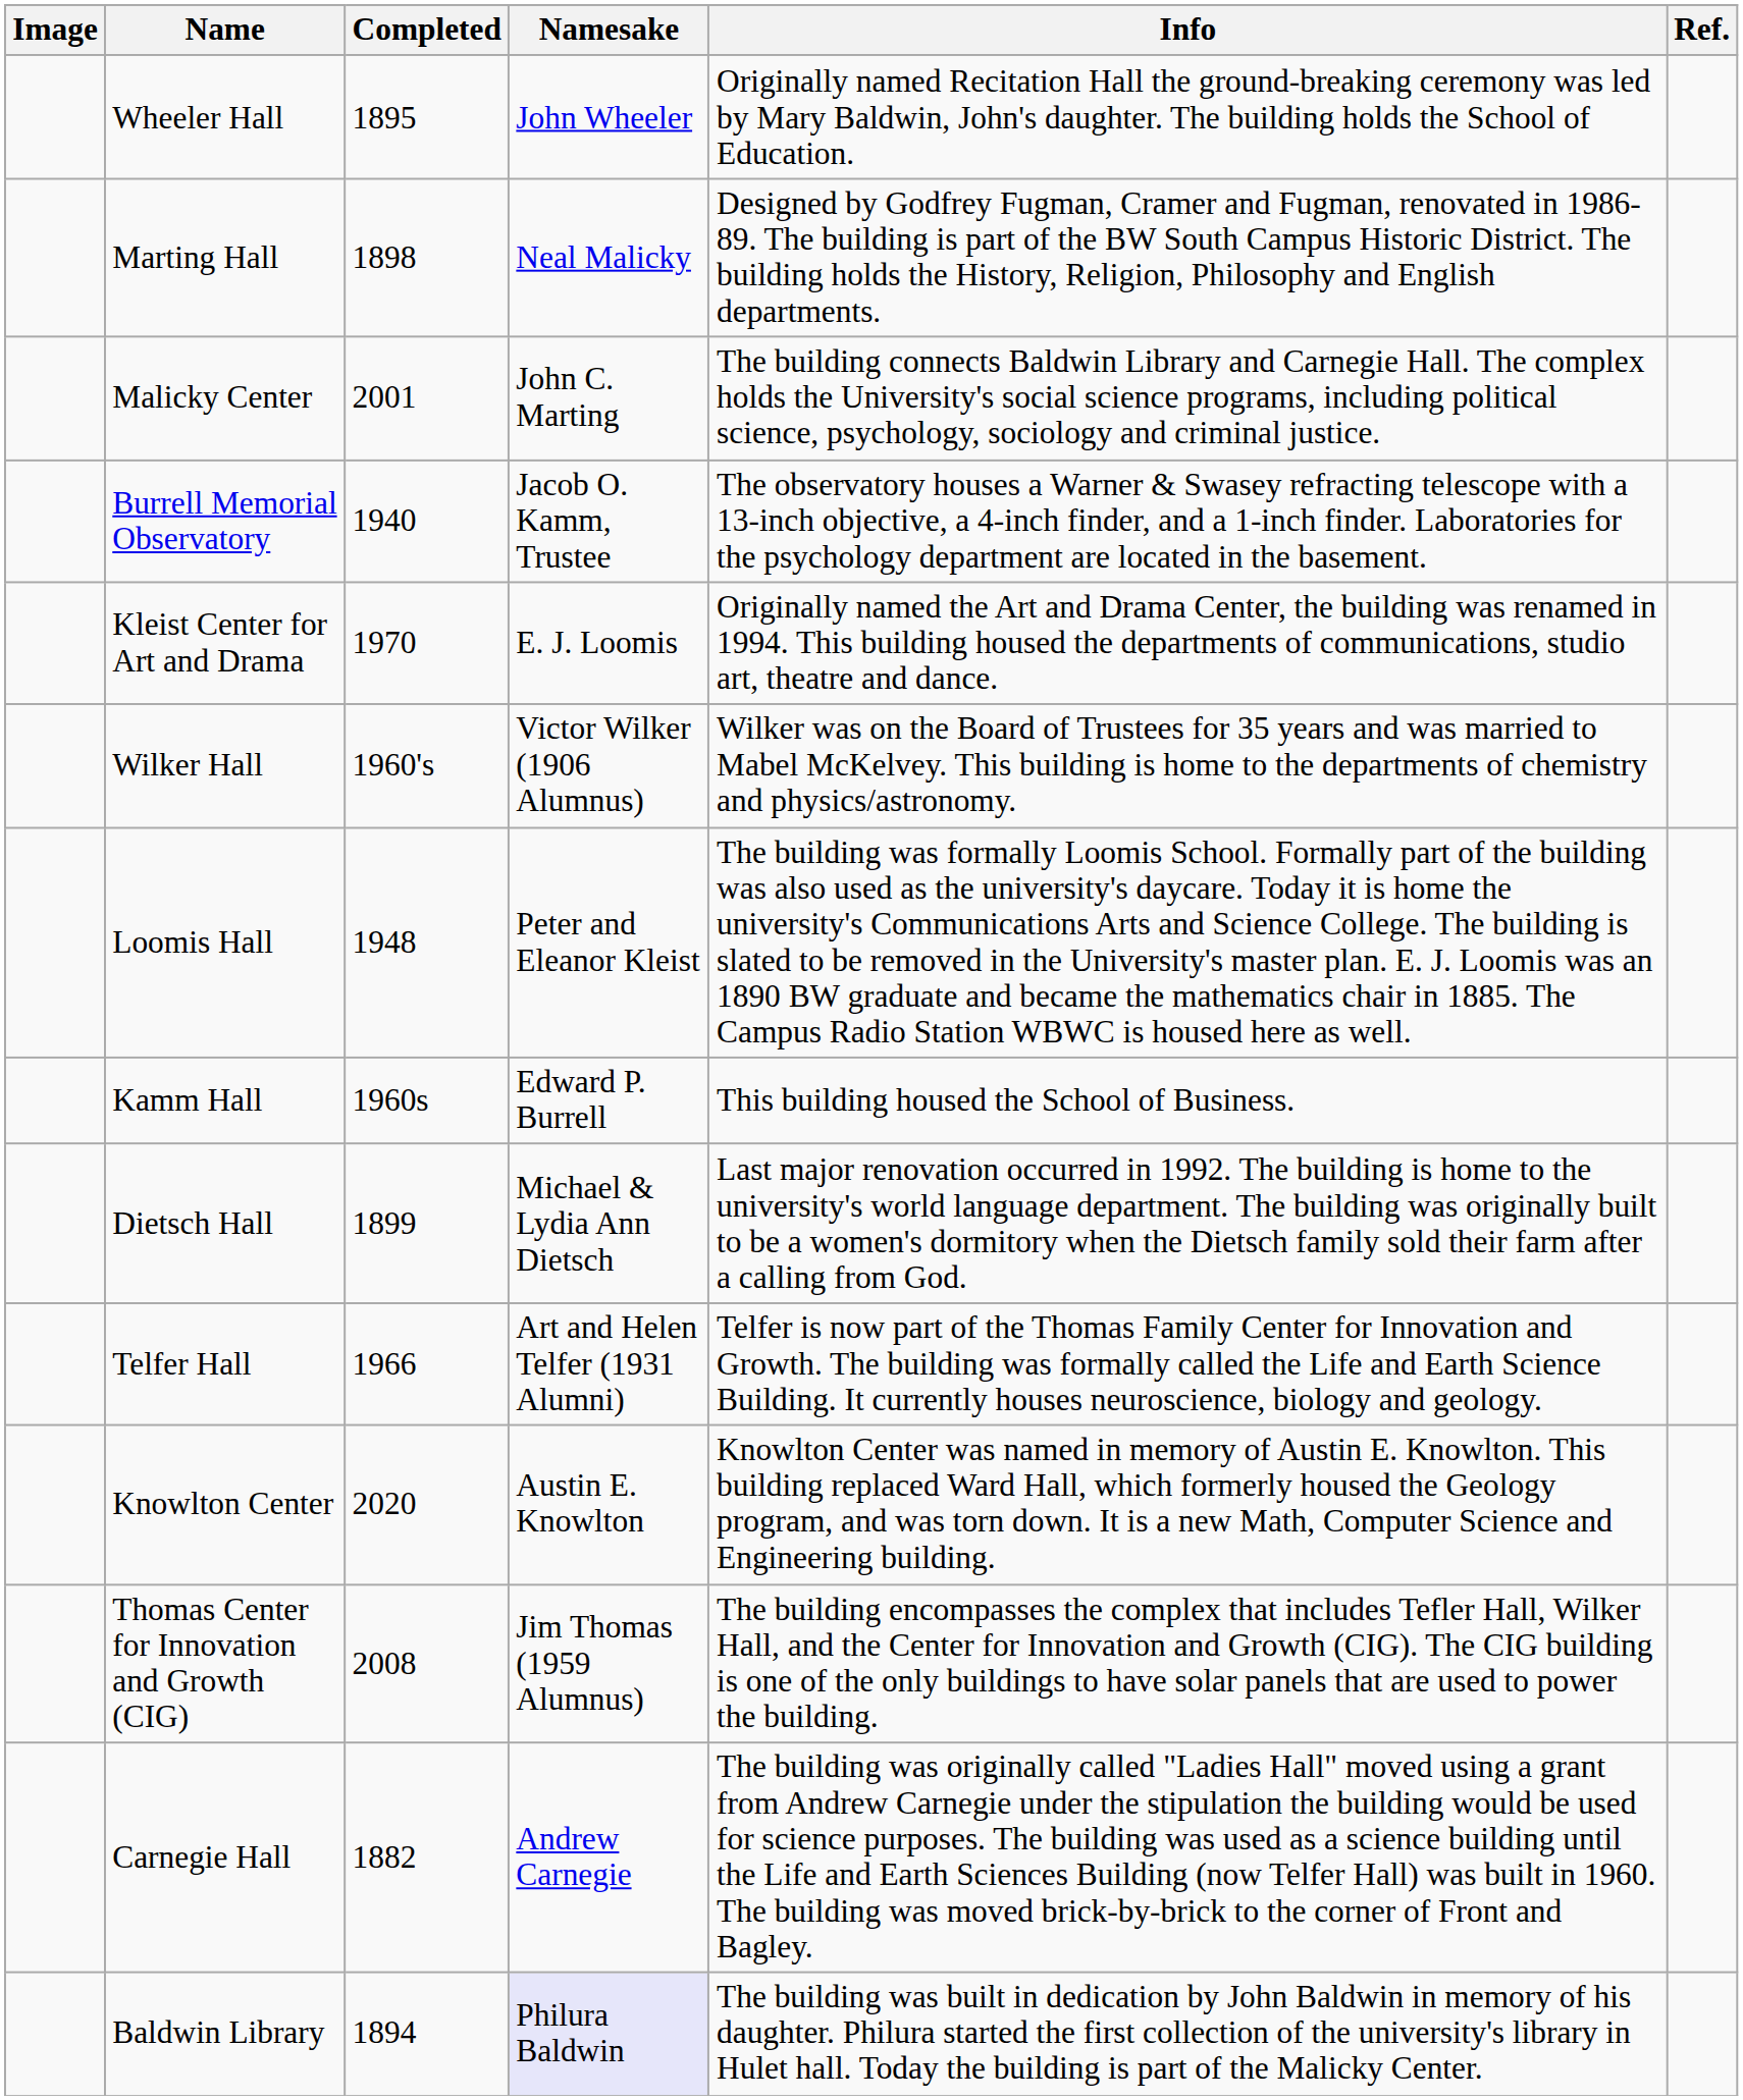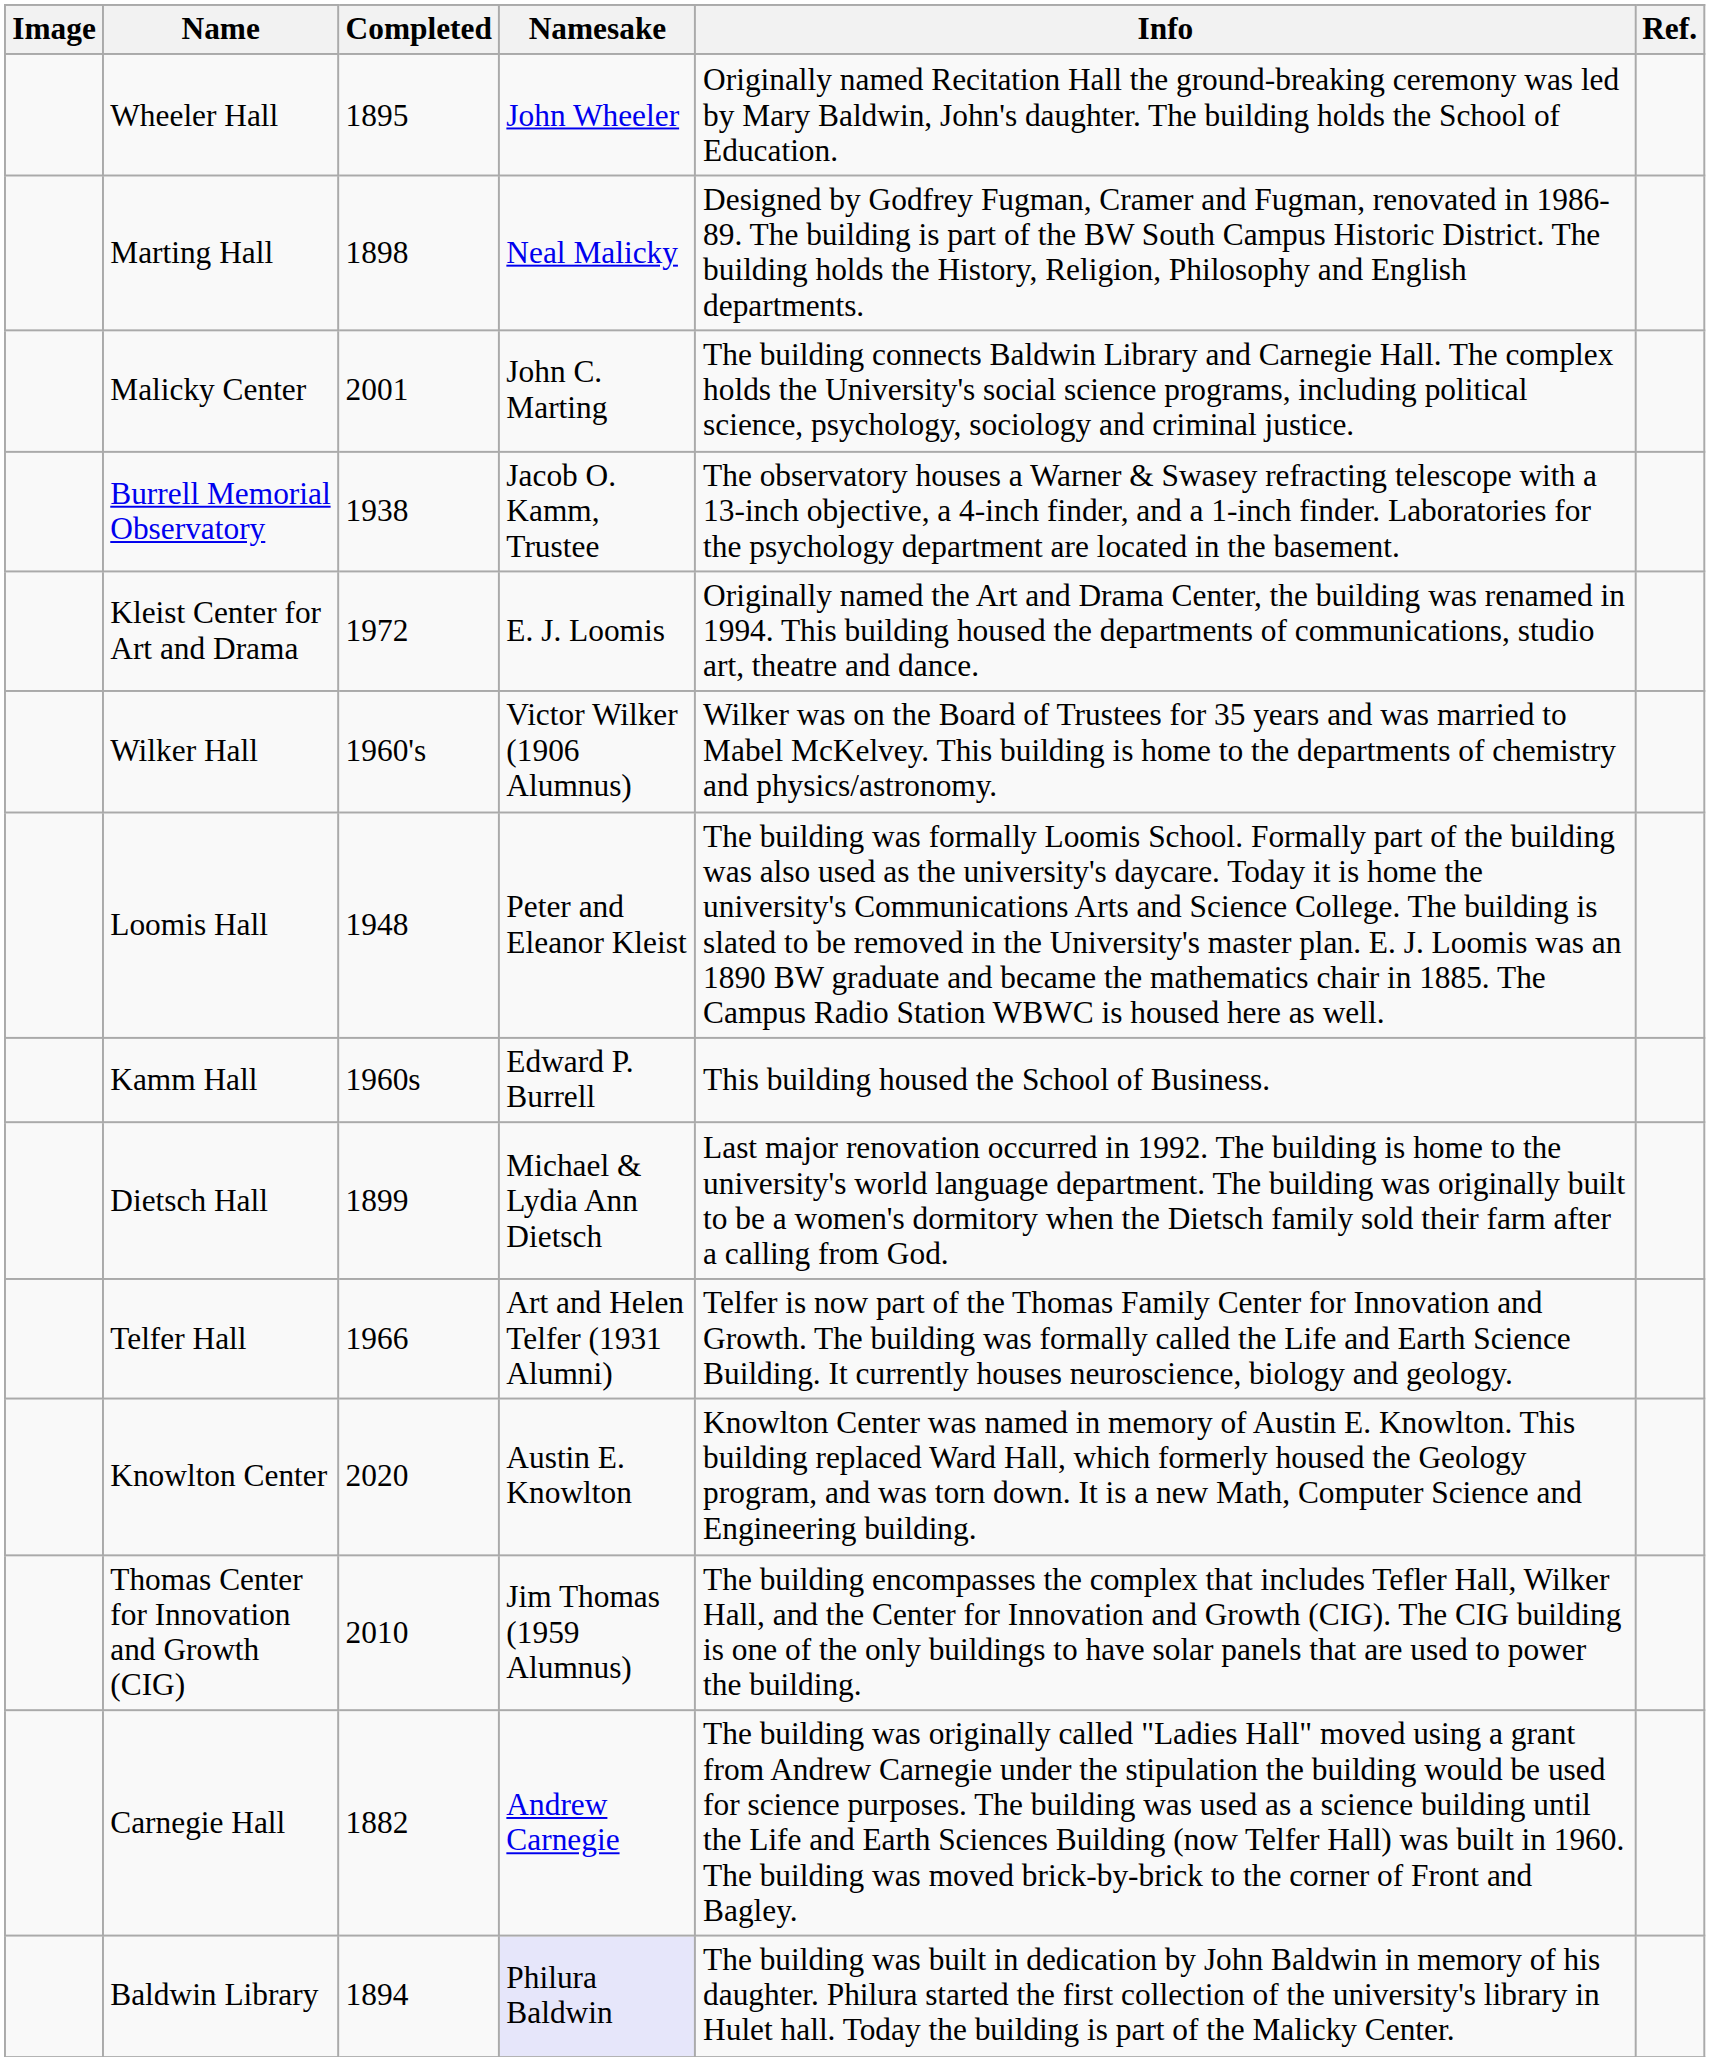Burrell Memorial Observatory | Completed: 1940 -> 1938
Kleist Center for Art and Drama | Completed: 1970 -> 1972
Thomas Center for Innovation and Growth (CIG) | Completed: 2008 -> 2010
